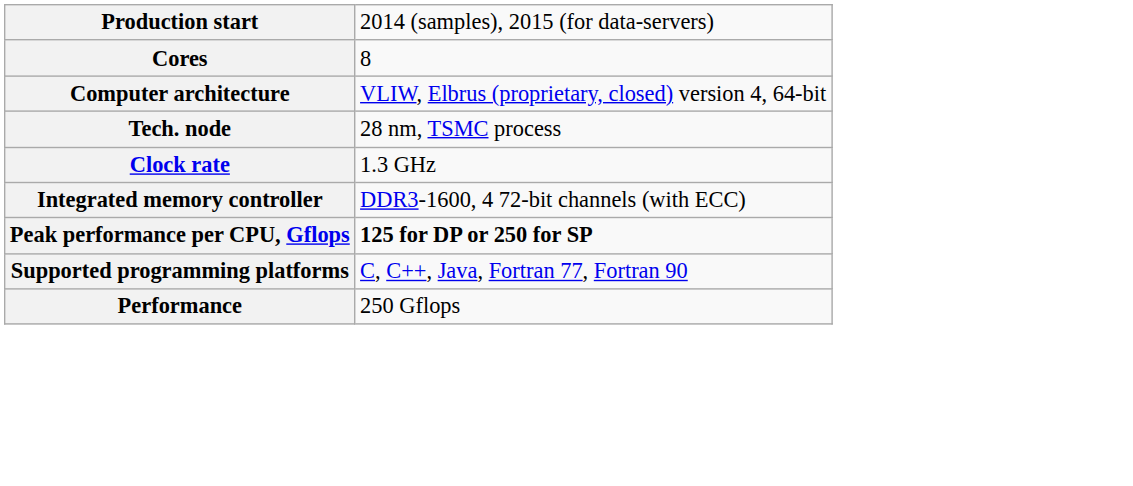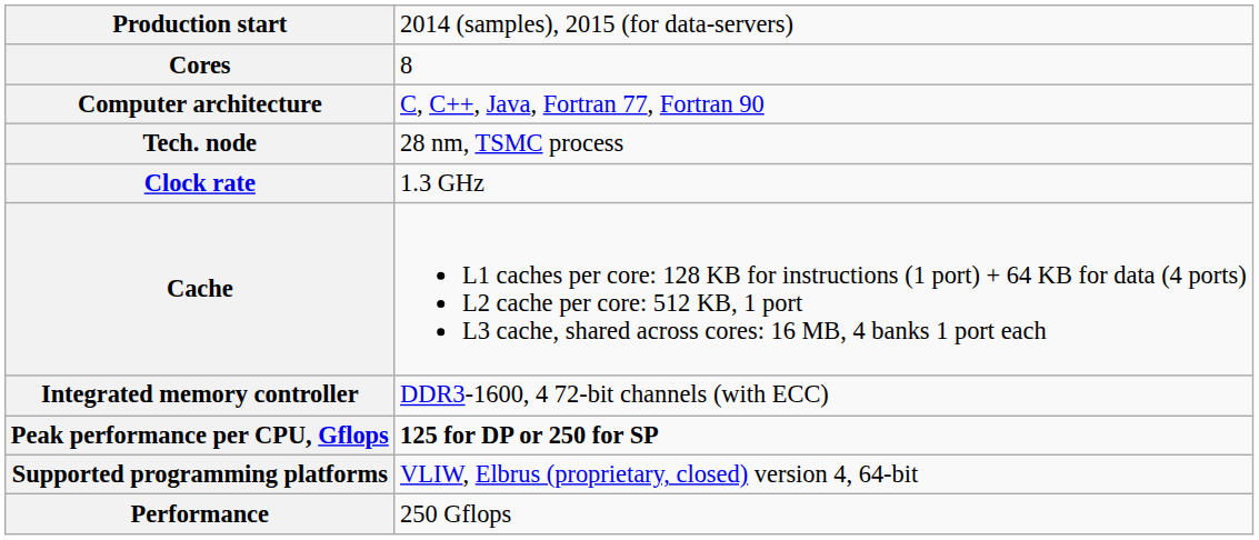Computer architecture | column 2: VLIW, Elbrus (proprietary, closed) version 4, 64-bit -> C, C++, Java, Fortran 77, Fortran 90
+ row: Cache | L1 caches per core: 128 KB for instructions (1 port) + 64 KB for data (4 ports) L2 cache per core: 512 KB, 1 port L3 cache, shared across cores: 16 MB, 4 banks 1 port each
Supported programming platforms | column 2: C, C++, Java, Fortran 77, Fortran 90 -> VLIW, Elbrus (proprietary, closed) version 4, 64-bit
